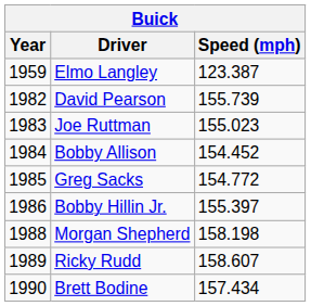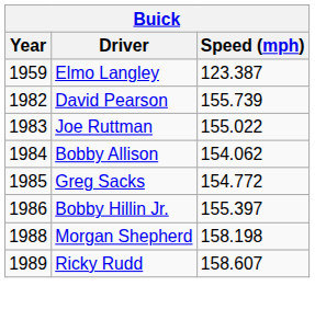Joe Ruttman | Speed (mph): 155.023 -> 155.022
Bobby Allison | Speed (mph): 154.452 -> 154.062
- row: 1990 | Brett Bodine | 157.434
